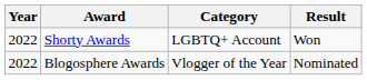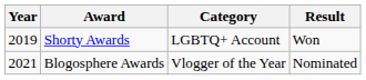Shorty Awards | Year: 2022 -> 2019
Blogosphere Awards | Year: 2022 -> 2021
